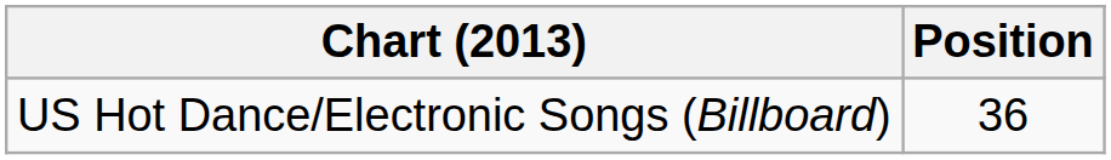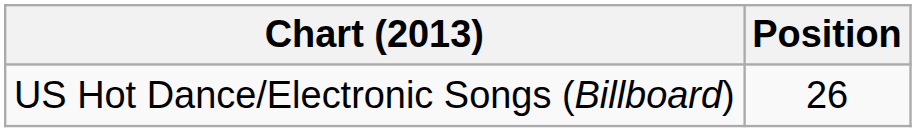US Hot Dance/Electronic Songs (Billboard) | Position: 36 -> 26
